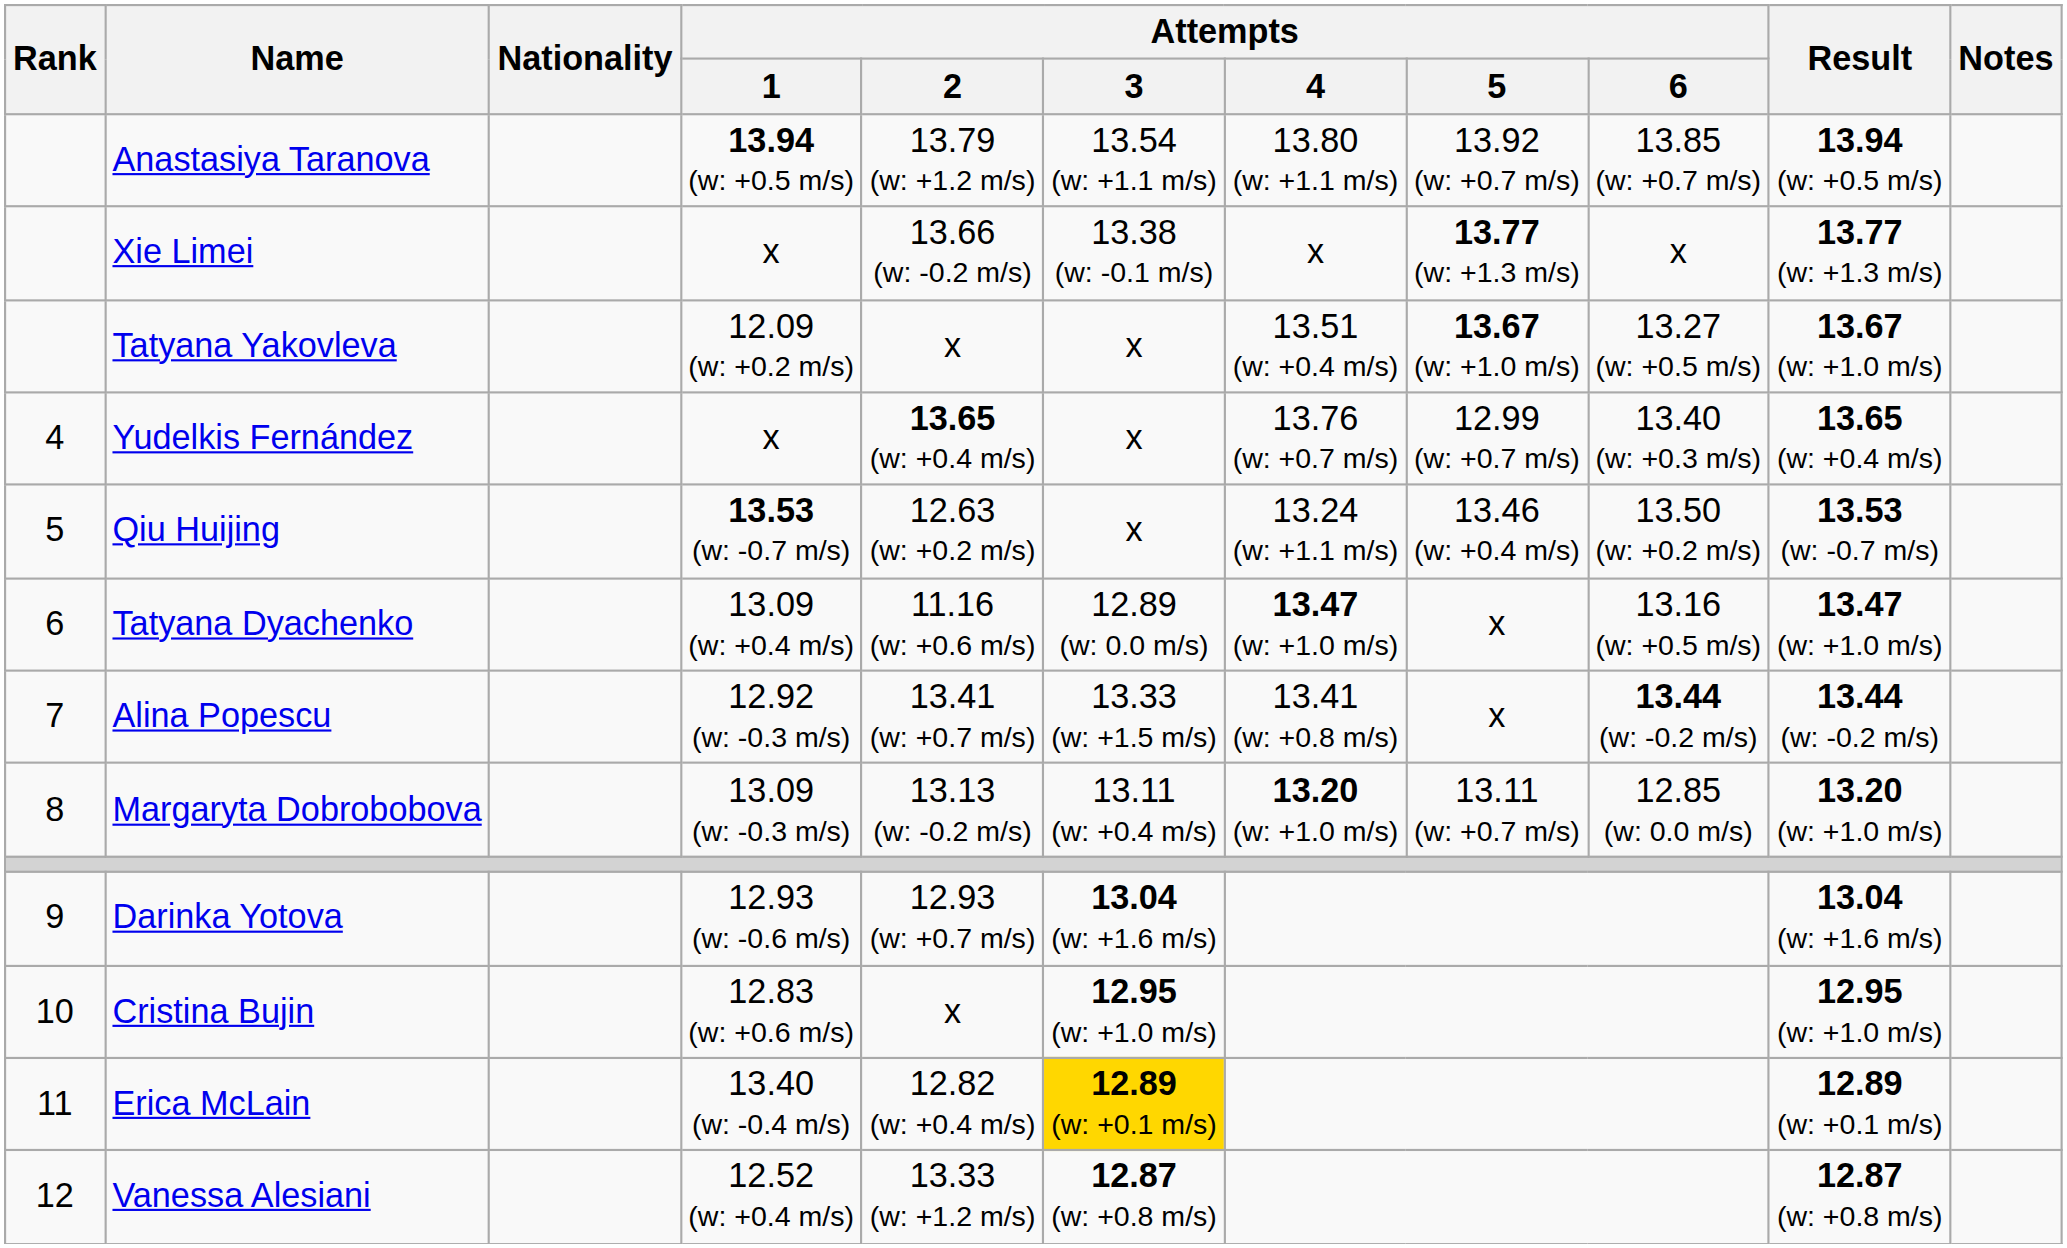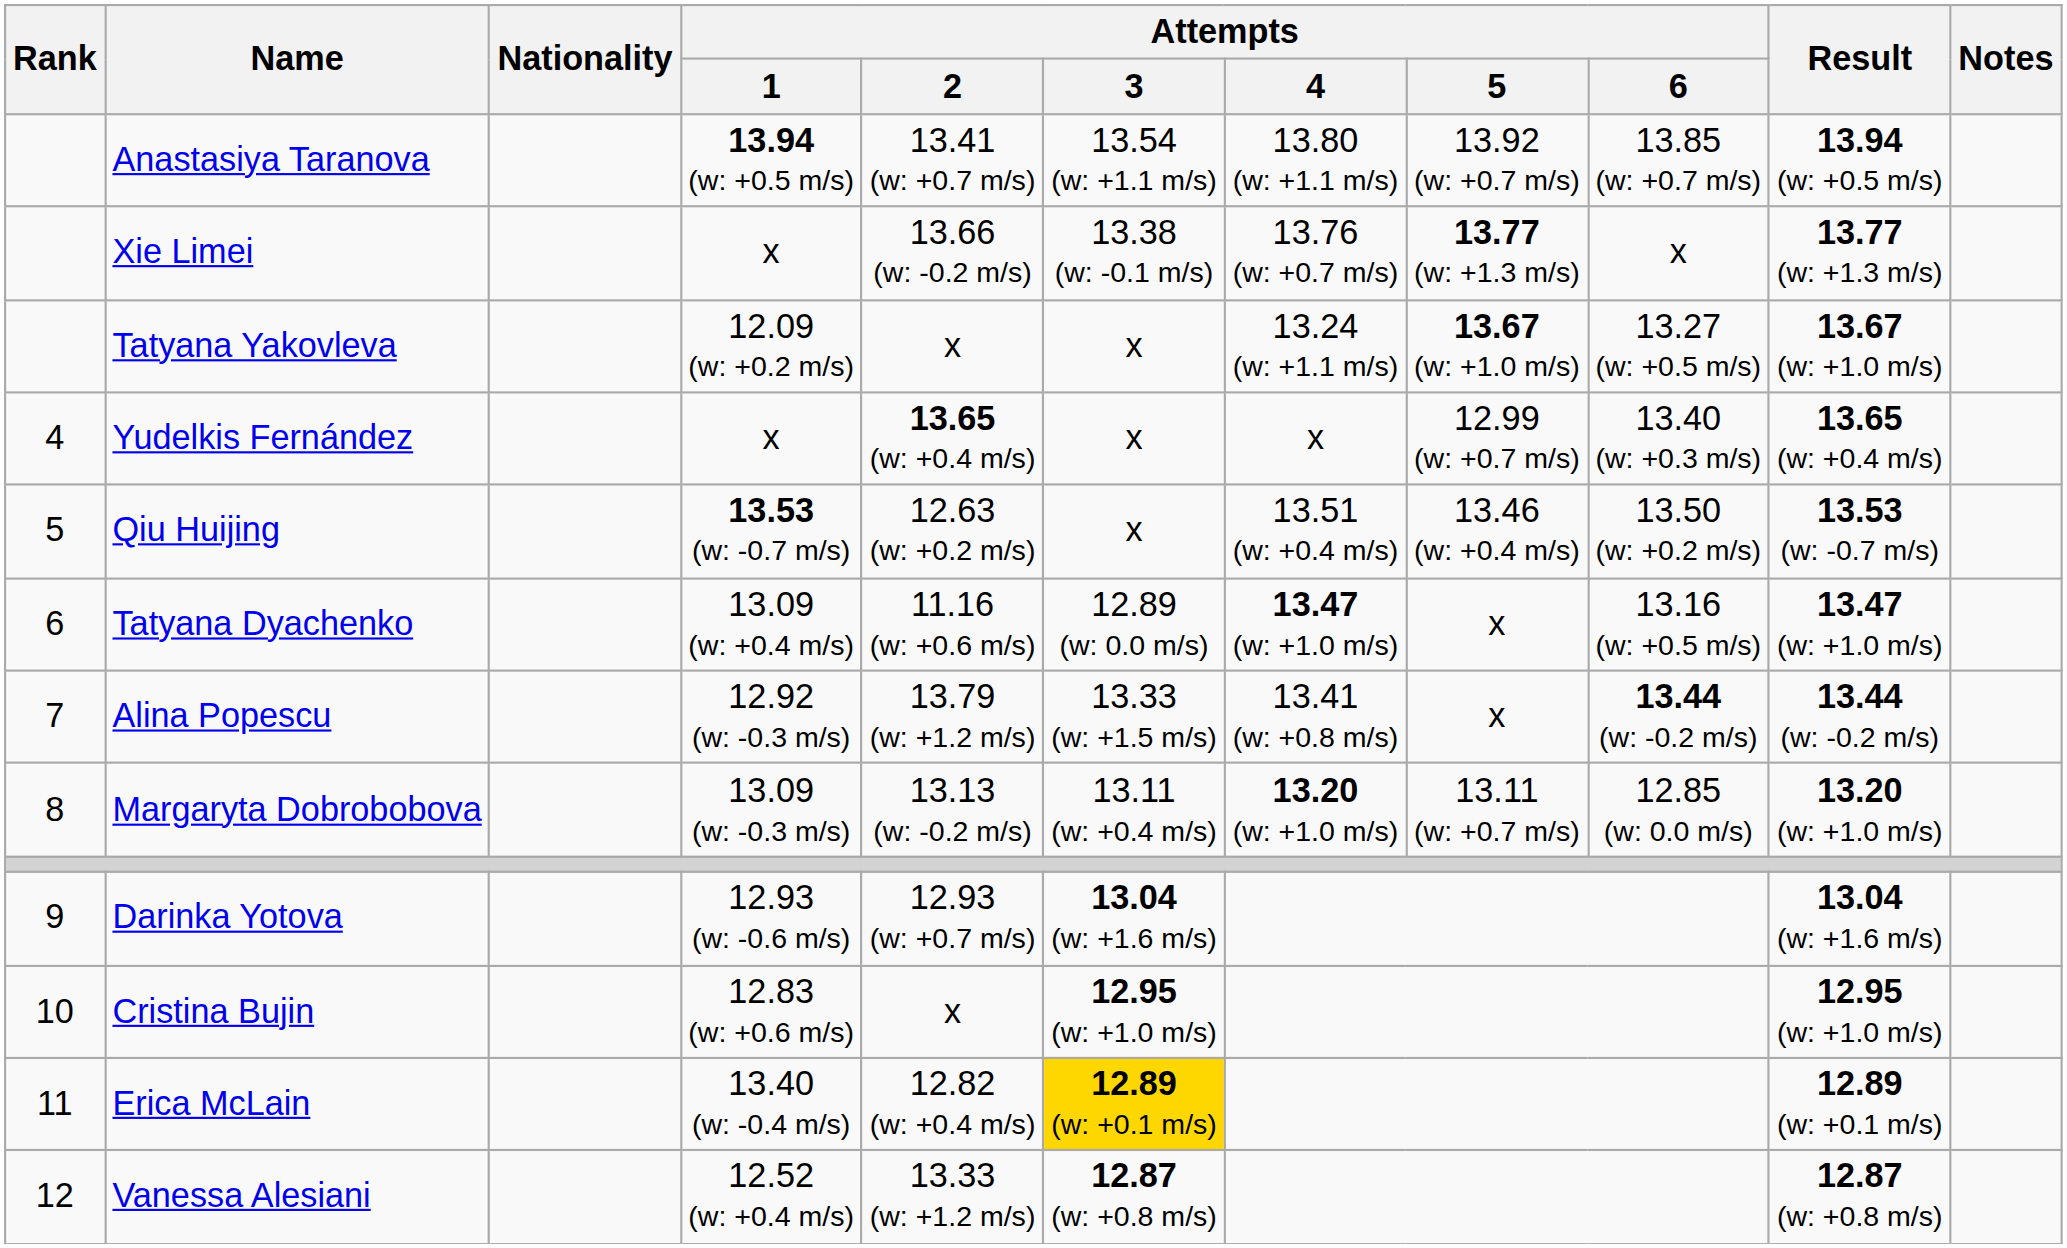Anastasiya Taranova | Attempts / 2: 13.79 (w: +1.2 m/s) -> 13.41 (w: +0.7 m/s)
Xie Limei | Attempts / 4: x -> 13.76 (w: +0.7 m/s)
Tatyana Yakovleva | Attempts / 4: 13.51 (w: +0.4 m/s) -> 13.24 (w: +1.1 m/s)
Yudelkis Fernández | Attempts / 4: 13.76 (w: +0.7 m/s) -> x
Qiu Huijing | Attempts / 4: 13.24 (w: +1.1 m/s) -> 13.51 (w: +0.4 m/s)
Alina Popescu | Attempts / 2: 13.41 (w: +0.7 m/s) -> 13.79 (w: +1.2 m/s)
